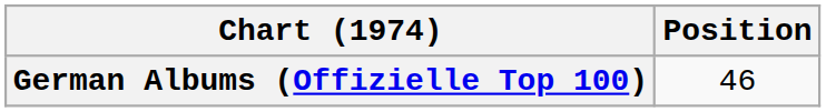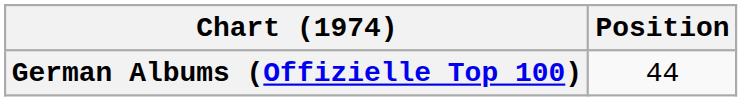German Albums (Offizielle Top 100) | Position: 46 -> 44
